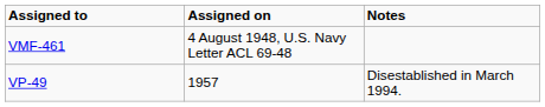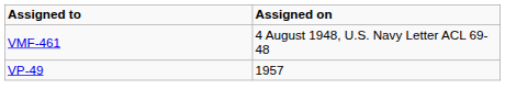- column: Notes | Disestablished in March 1994.
